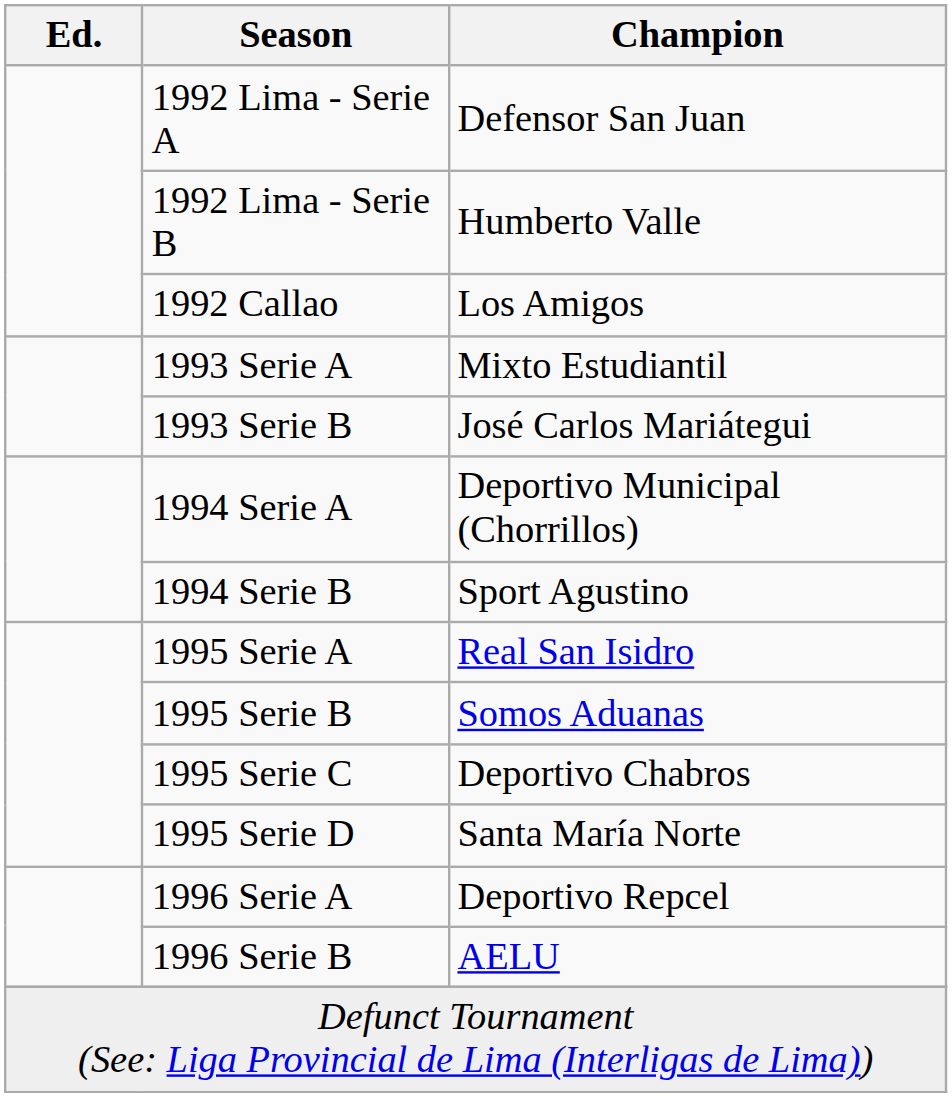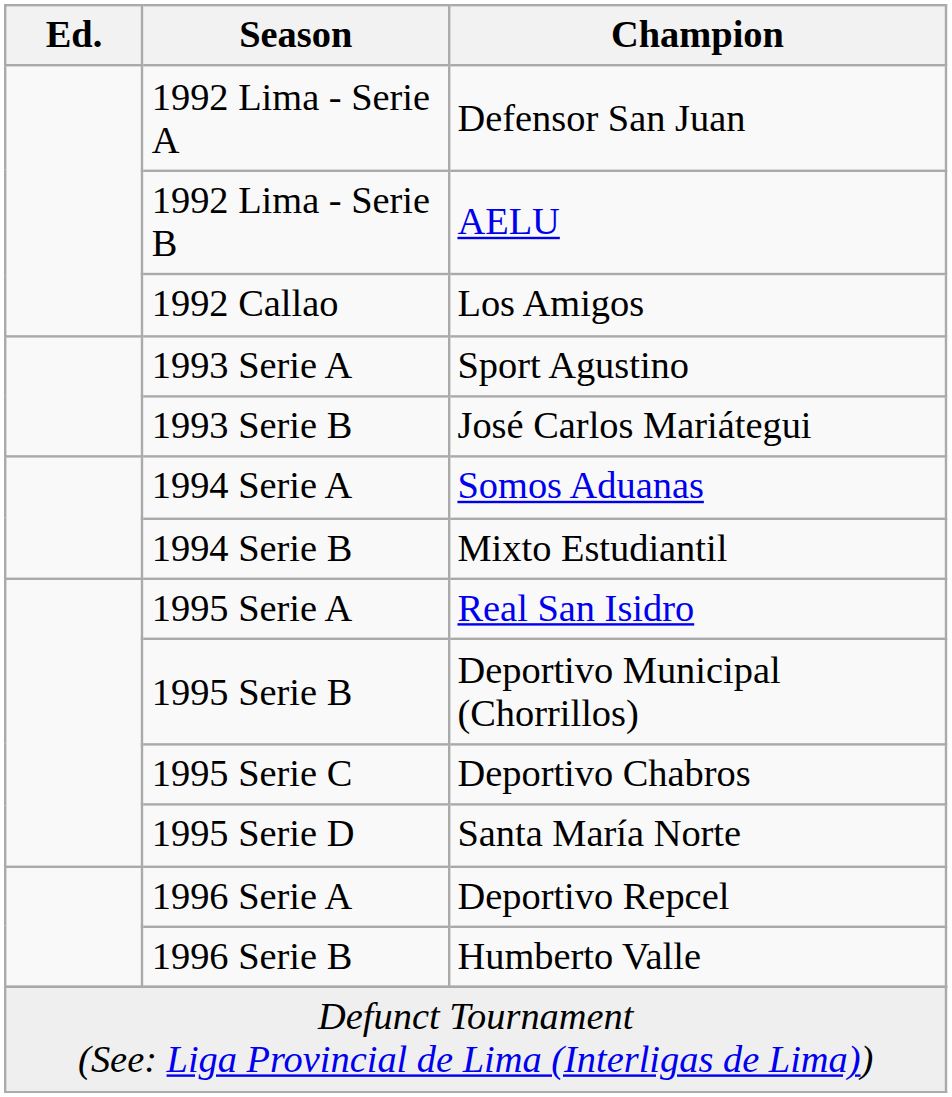1992 Lima - Serie B | Champion: Humberto Valle -> AELU
1993 Serie A | Champion: Mixto Estudiantil -> Sport Agustino
1994 Serie A | Champion: Deportivo Municipal (Chorrillos) -> Somos Aduanas
1994 Serie B | Champion: Sport Agustino -> Mixto Estudiantil
1995 Serie B | Champion: Somos Aduanas -> Deportivo Municipal (Chorrillos)
1996 Serie B | Champion: AELU -> Humberto Valle
